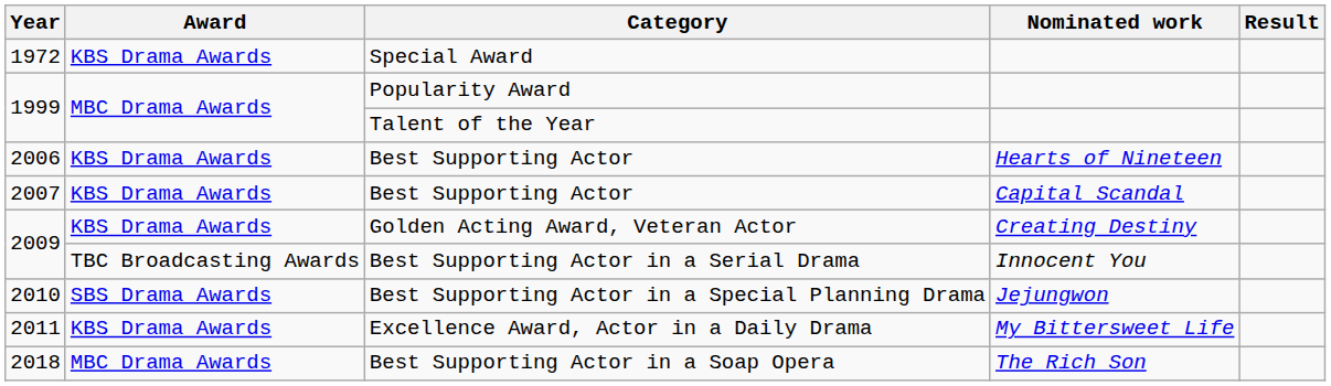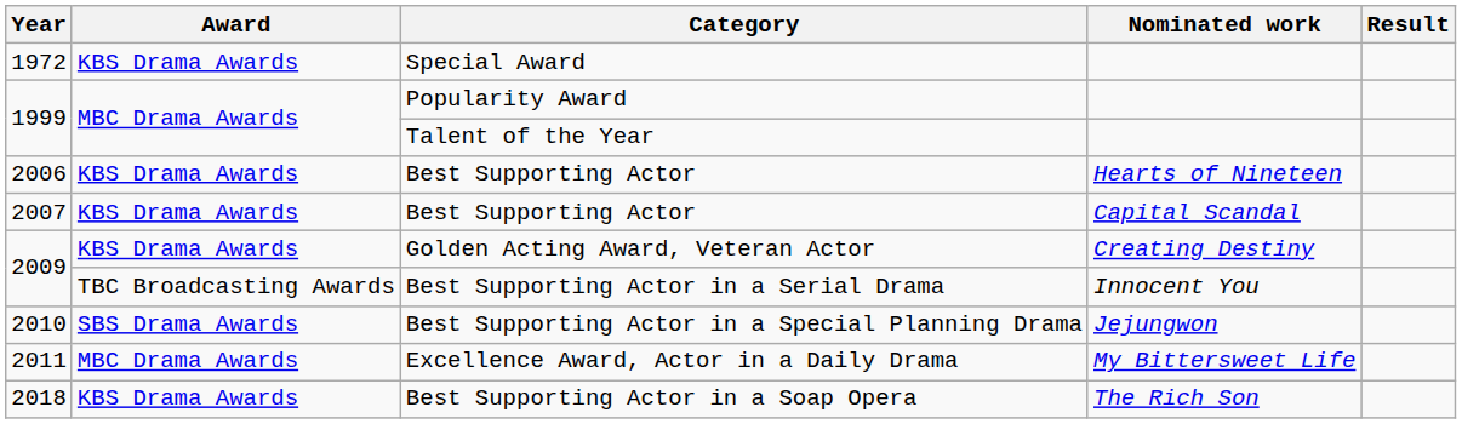Excellence Award, Actor in a Daily Drama | Award: KBS Drama Awards -> MBC Drama Awards
Best Supporting Actor in a Soap Opera | Award: MBC Drama Awards -> KBS Drama Awards
